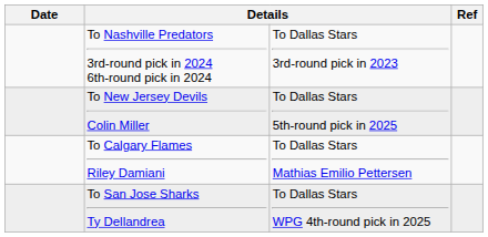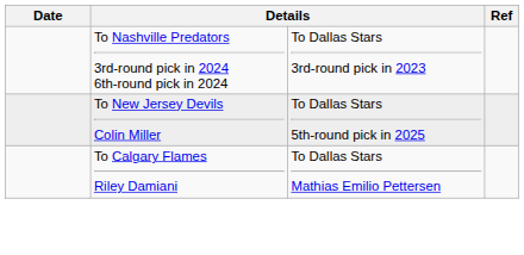- row: To San Jose Sharks Ty Dellandrea | To Dallas Stars WPG 4th-round pick in 2025
